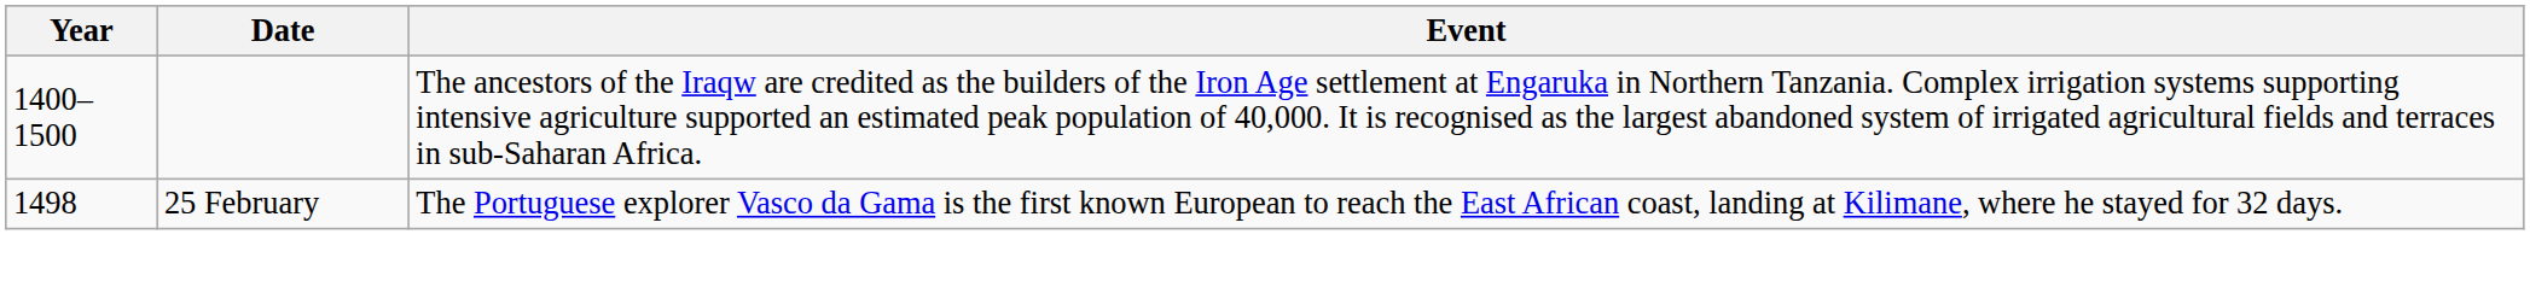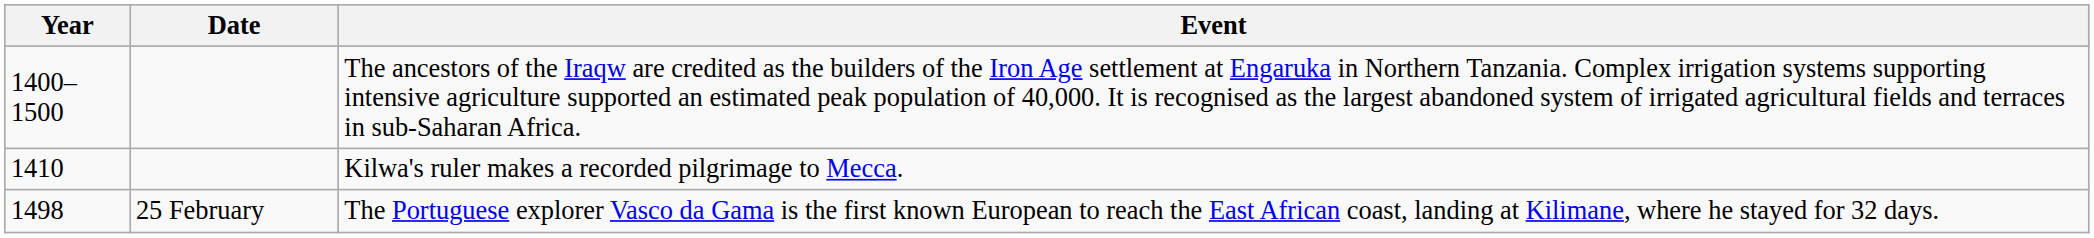+ row: 1410 | Kilwa's ruler makes a recorded pilgrimage to Mecca.
